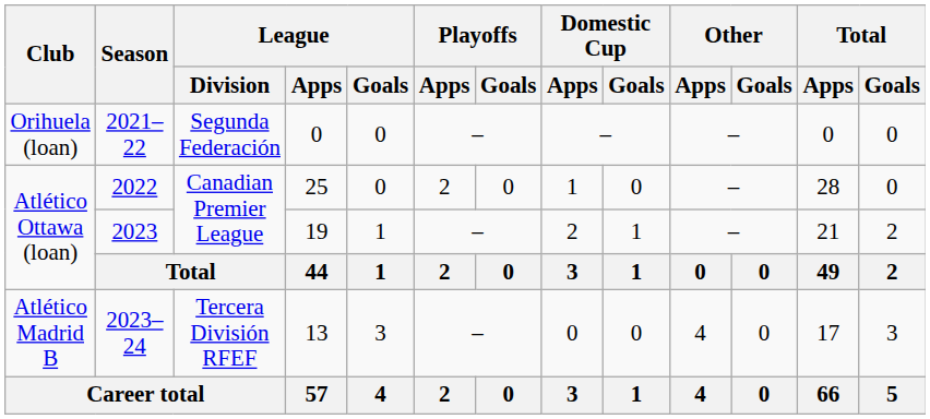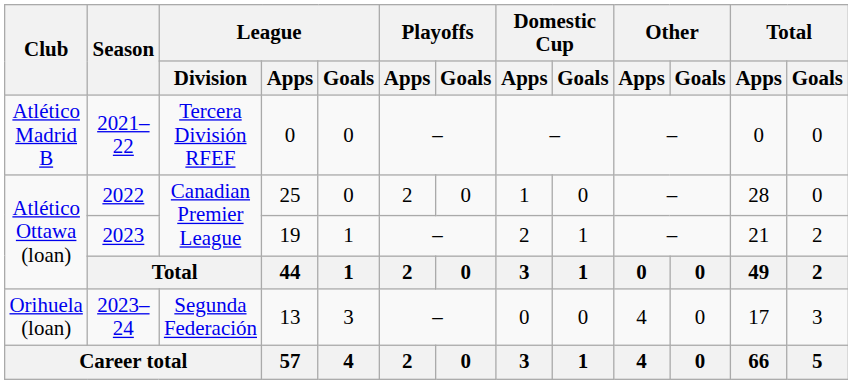2021–22 | Club: Orihuela (loan) -> Atlético Madrid B
2021–22 | League / Division: Segunda Federación -> Tercera División RFEF
2023–24 | Club: Atlético Madrid B -> Orihuela (loan)
2023–24 | League / Division: Tercera División RFEF -> Segunda Federación
